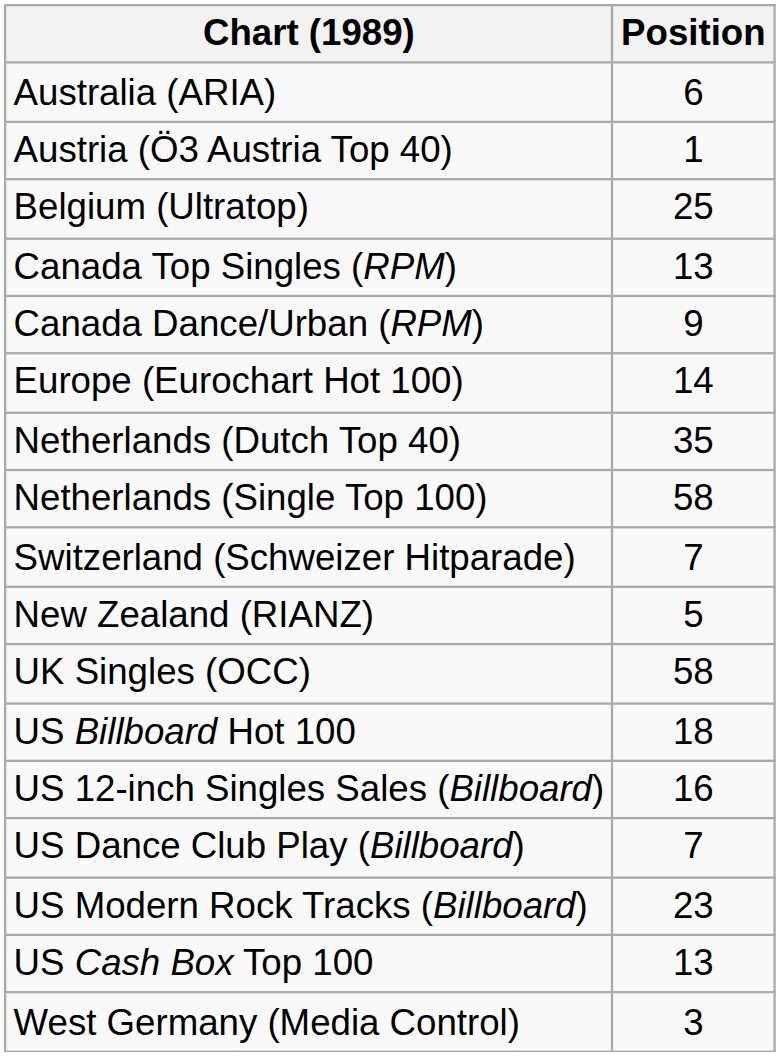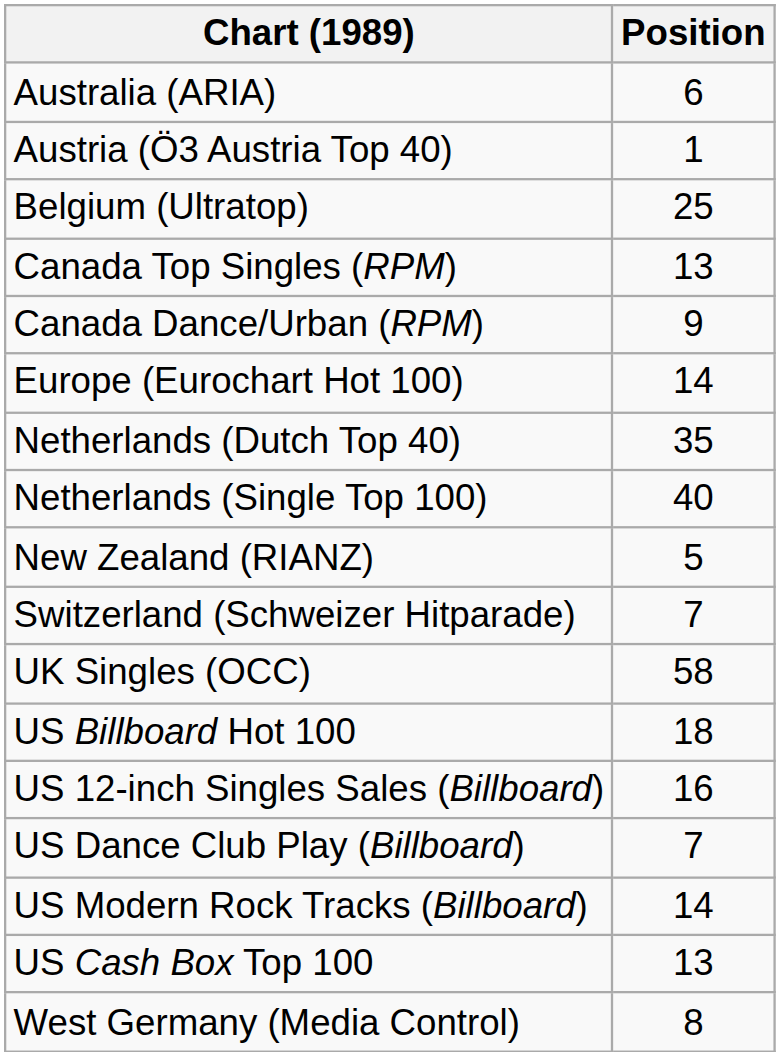Netherlands (Single Top 100) | Position: 58 -> 40
rows swapped: New Zealand (RIANZ) <-> Switzerland (Schweizer Hitparade)
US Modern Rock Tracks (Billboard) | Position: 23 -> 14
West Germany (Media Control) | Position: 3 -> 8
